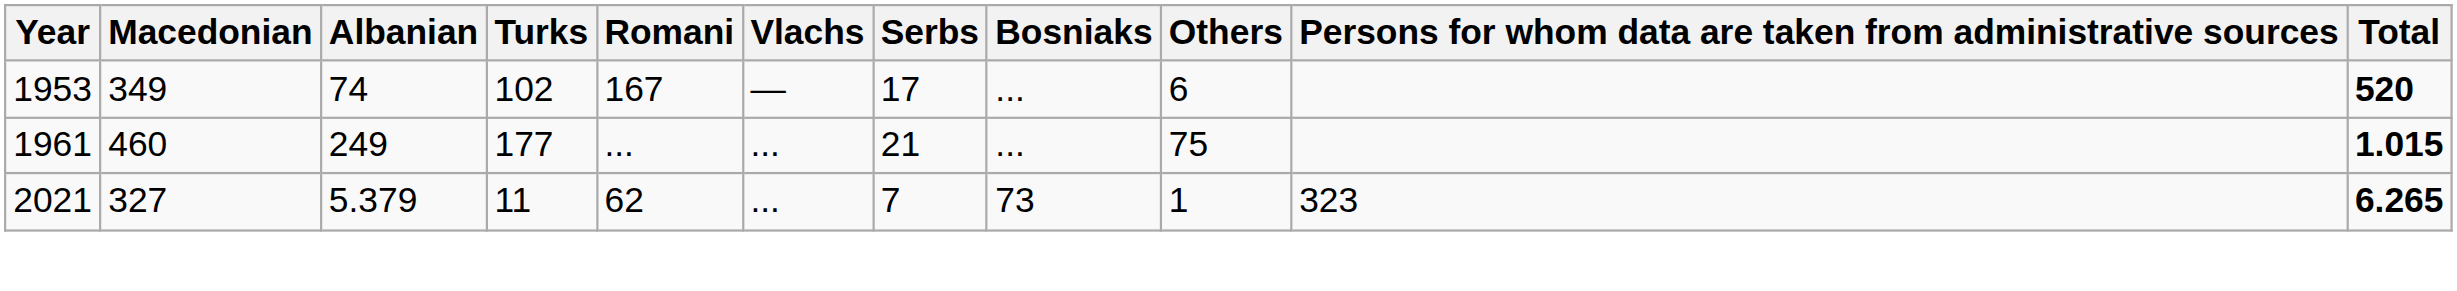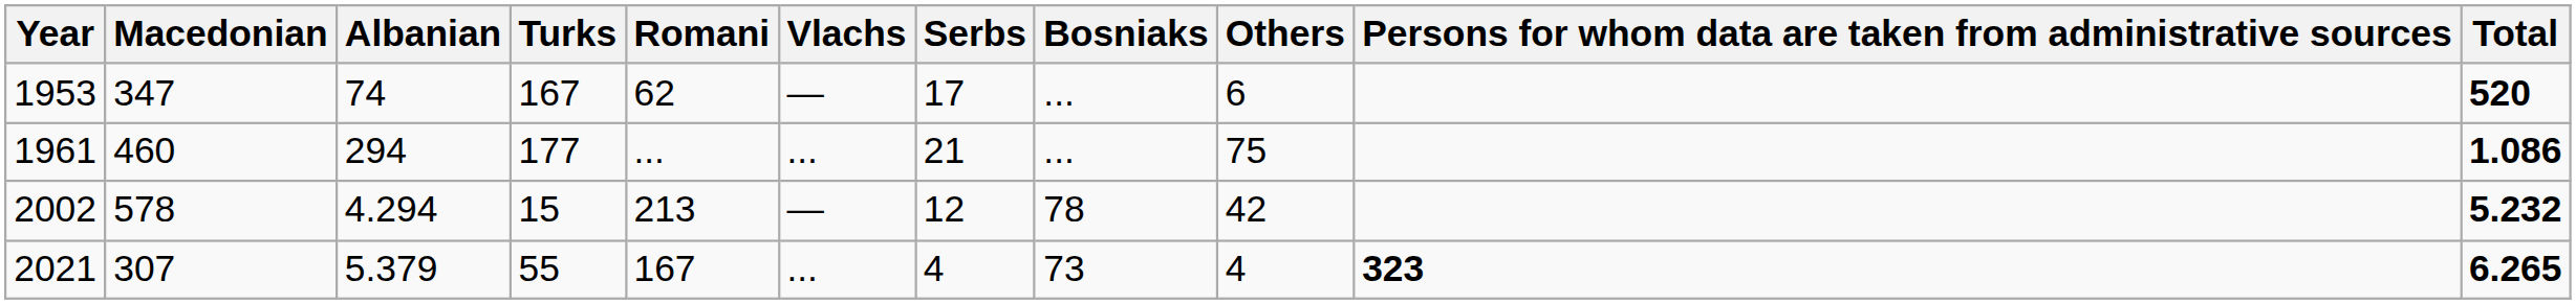1953 | Macedonian: 349 -> 347
1953 | Turks: 102 -> 167
1953 | Romani: 167 -> 62
1961 | Albanian: 249 -> 294
1961 | Total: 1.015 -> 1.086
+ row: 2002 | 578 | 4.294 | 15 | 213 | — | 12 | 78 | 42 | 5.232
2021 | Macedonian: 327 -> 307
2021 | Turks: 11 -> 55
2021 | Romani: 62 -> 167
2021 | Serbs: 7 -> 4
2021 | Others: 1 -> 4
2021 | Persons for whom data are taken from administrative sources: normal -> bold
